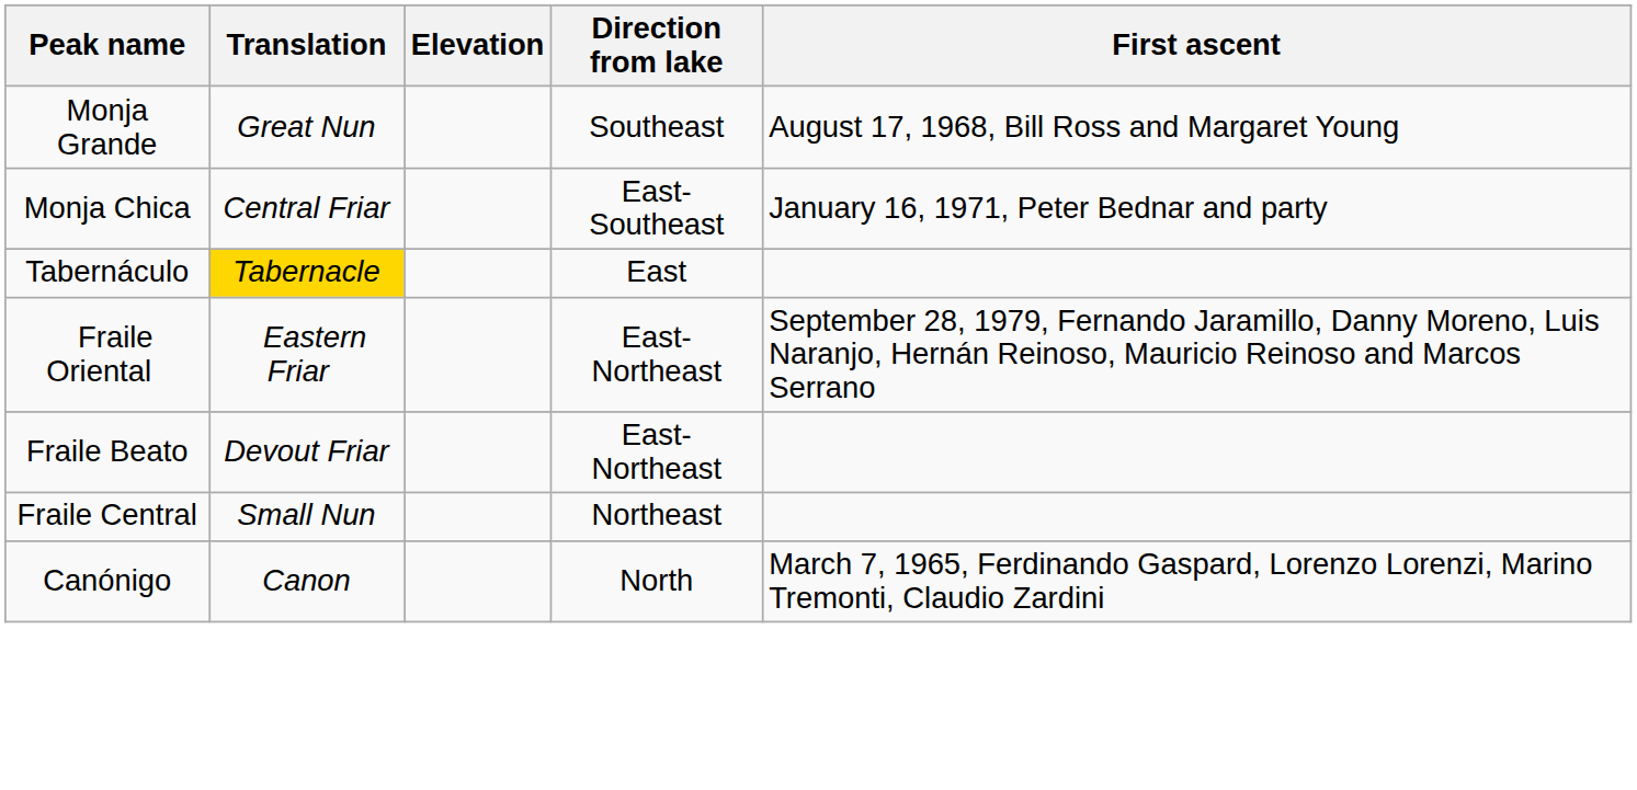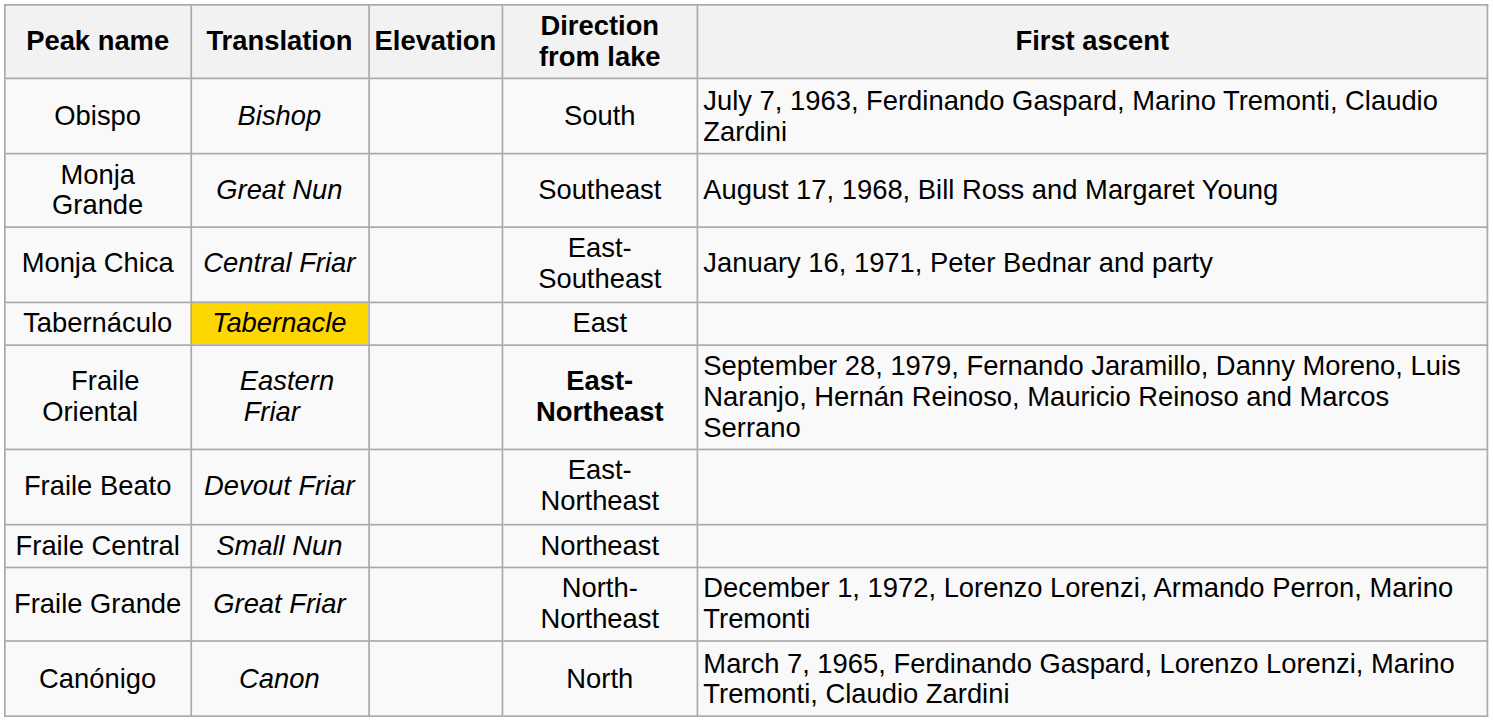+ row: Obispo | Bishop | South | July 7, 1963, Ferdinando Gaspard, Marino Tremonti, Claudio Zardini
Fraile Oriental | Direction from lake: normal -> bold
+ row: Fraile Grande | Great Friar | North-Northeast | December 1, 1972, Lorenzo Lorenzi, Armando Perron, Marino Tremonti
